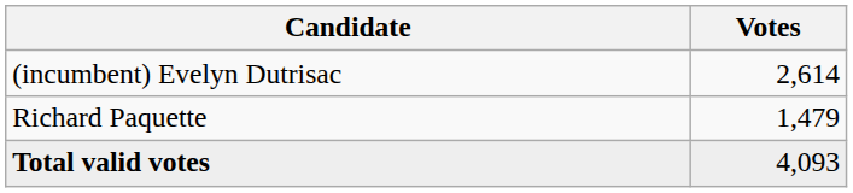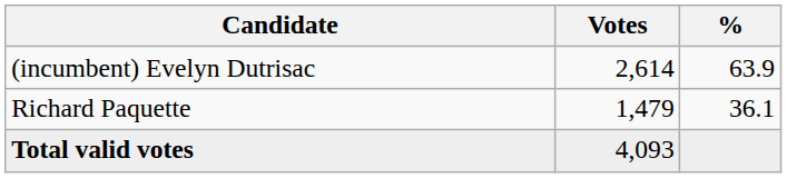+ column: % | 63.9 | 36.1
